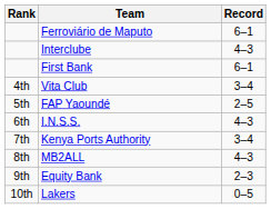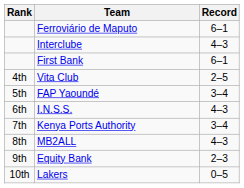Vita Club | Record: 3–4 -> 2–5
FAP Yaoundé | Record: 2–5 -> 3–4
